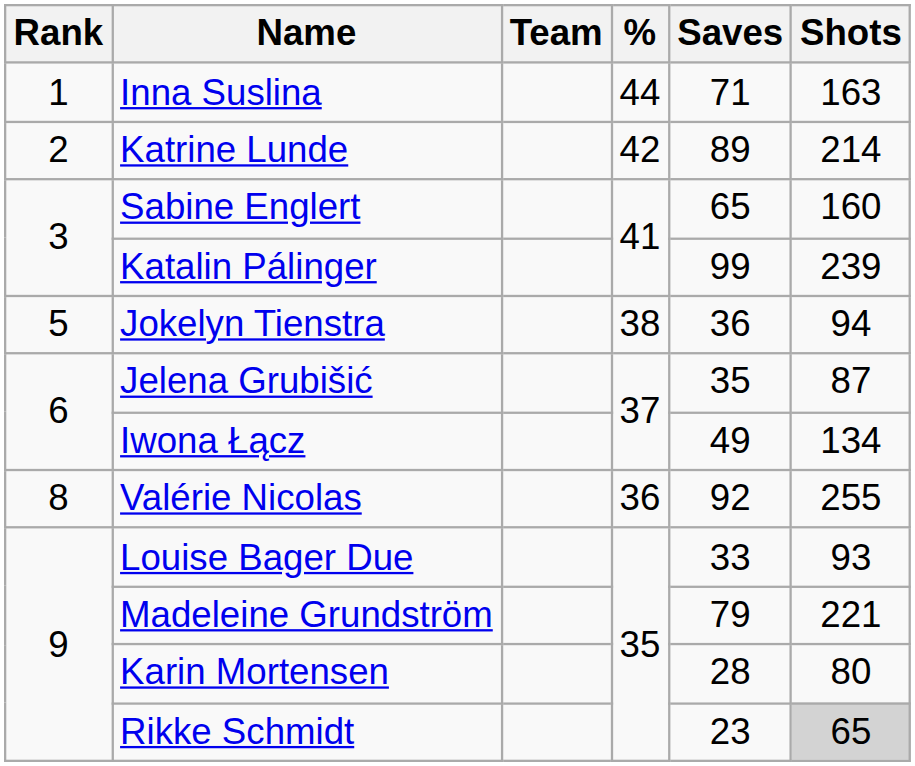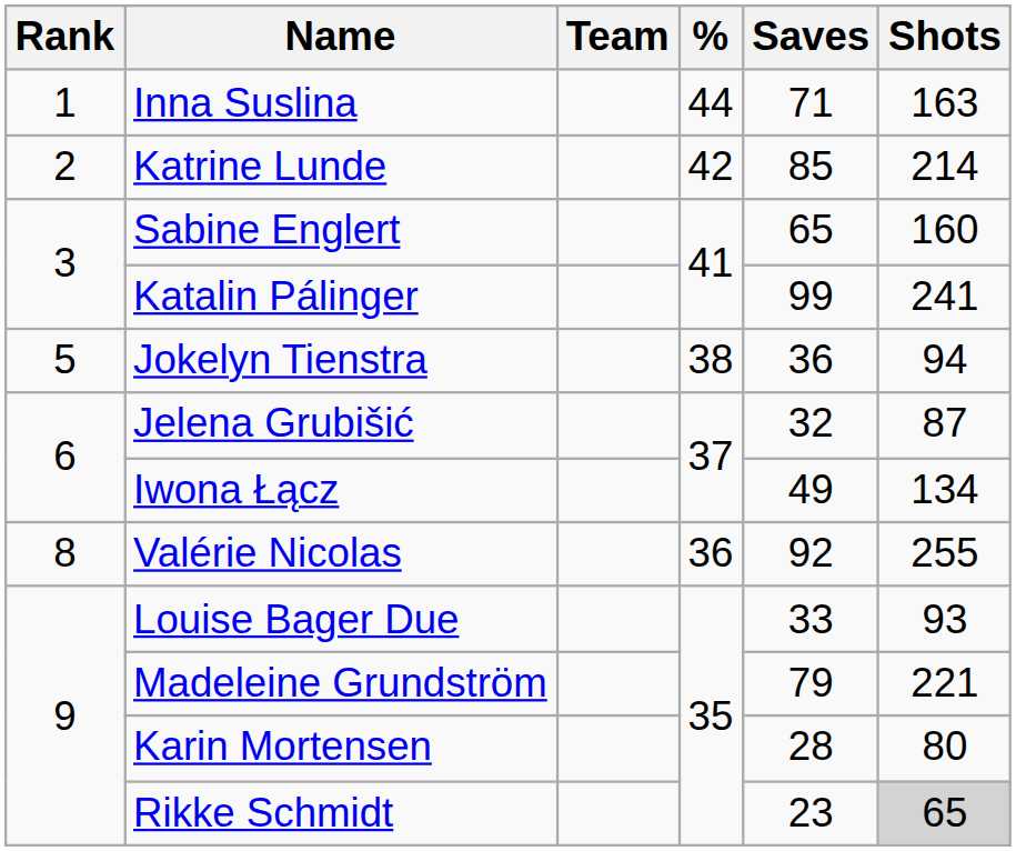Katrine Lunde | Saves: 89 -> 85
Katalin Pálinger | Shots: 239 -> 241
Jelena Grubišić | Saves: 35 -> 32
